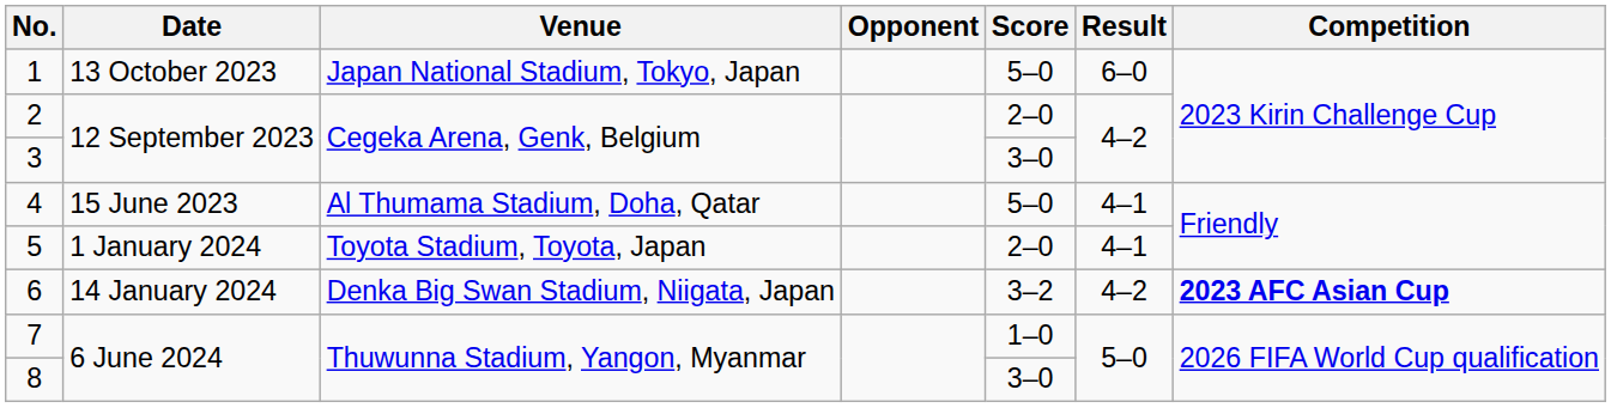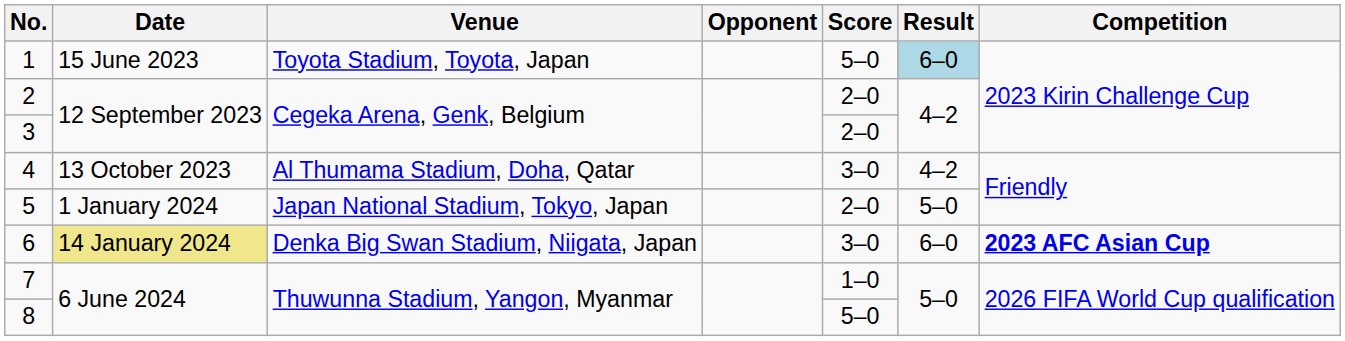1 | Date: 13 October 2023 -> 15 June 2023
1 | Venue: Japan National Stadium, Tokyo, Japan -> Toyota Stadium, Toyota, Japan
1 | Result: no background -> lightblue background
3 | Score: 3–0 -> 2–0
4 | Date: 15 June 2023 -> 13 October 2023
4 | Score: 5–0 -> 3–0
4 | Result: 4–1 -> 4–2
5 | Venue: Toyota Stadium, Toyota, Japan -> Japan National Stadium, Tokyo, Japan
5 | Result: 4–1 -> 5–0
6 | Date: no background -> khaki background
6 | Score: 3–2 -> 3–0
6 | Result: 4–2 -> 6–0
8 | Score: 3–0 -> 5–0
